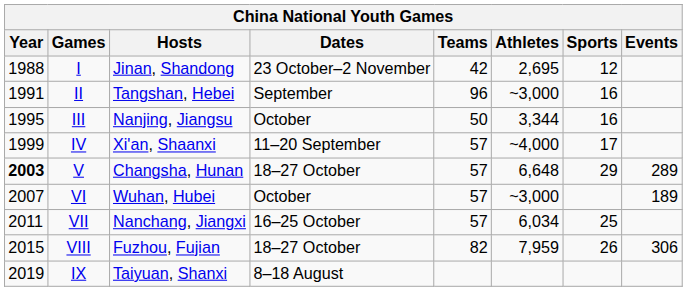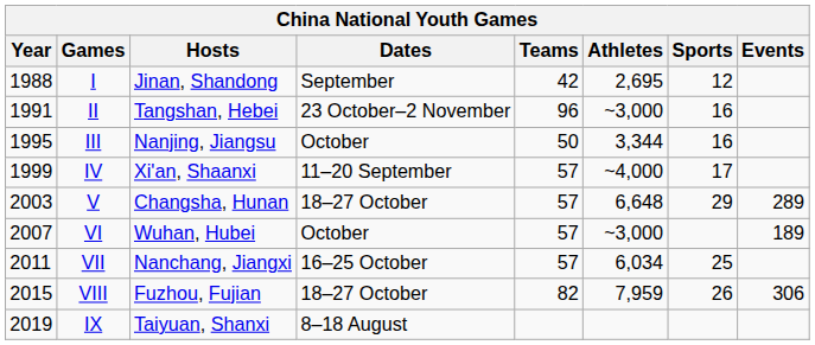I | Dates: 23 October–2 November -> September
II | Dates: September -> 23 October–2 November
V | Year: bold -> normal
